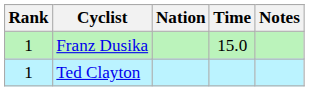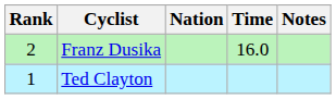Franz Dusika | Rank: 1 -> 2
Franz Dusika | Time: 15.0 -> 16.0
